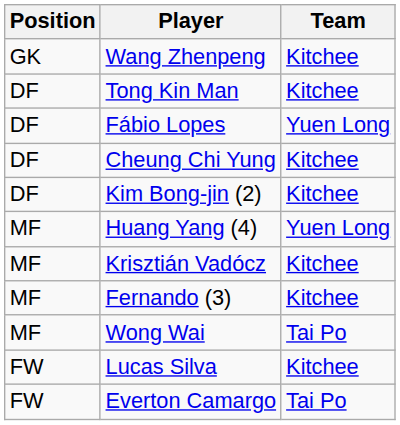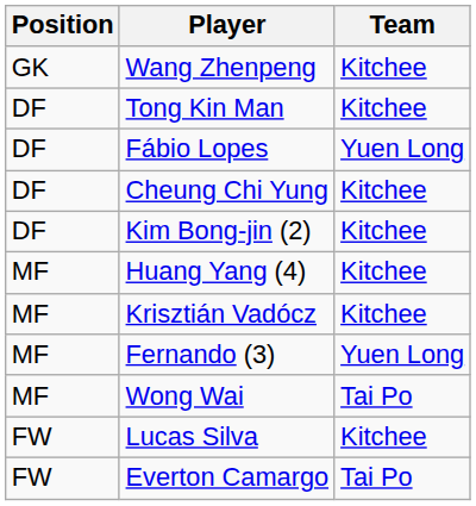Huang Yang (4) | Team: Yuen Long -> Kitchee
Fernando (3) | Team: Kitchee -> Yuen Long
